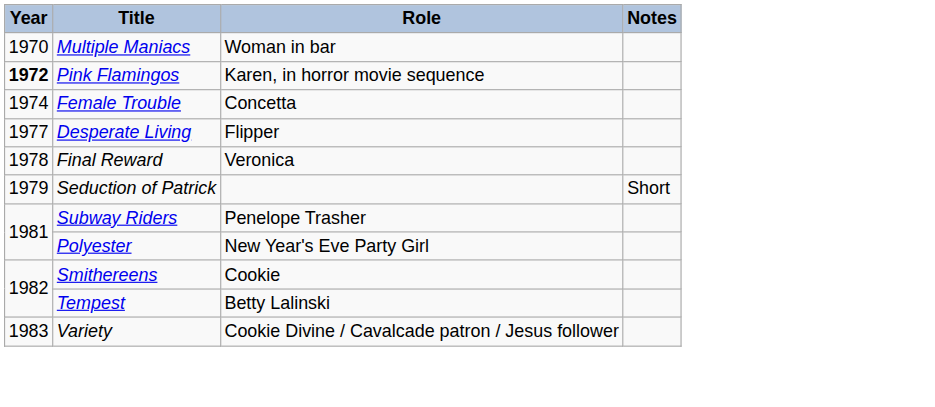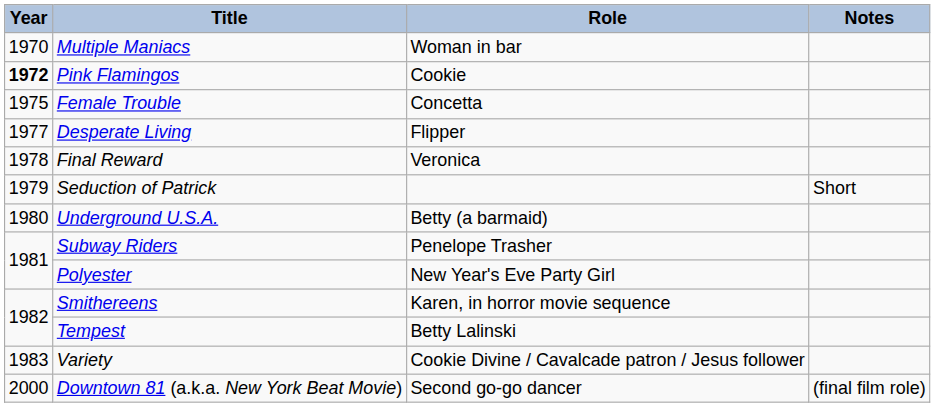Pink Flamingos | Role: Karen, in horror movie sequence -> Cookie
Female Trouble | Year: 1974 -> 1975
+ row: 1980 | Underground U.S.A. | Betty (a barmaid)
Smithereens | Role: Cookie -> Karen, in horror movie sequence
+ row: 2000 | Downtown 81 (a.k.a. New York Beat Movie) | Second go-go dancer | (final film role)
